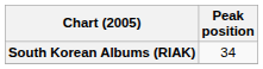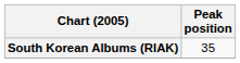South Korean Albums (RIAK) | Peak position: 34 -> 35
